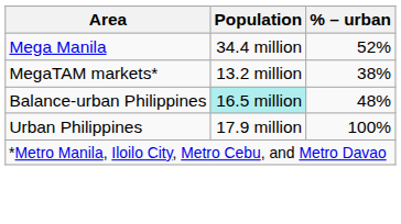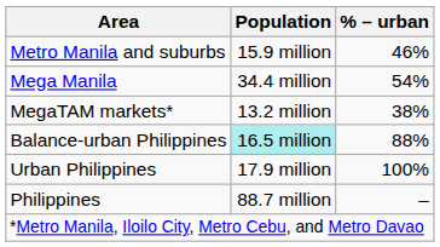+ row: Metro Manila and suburbs | 15.9 million | 46%
Mega Manila | % – urban: 52% -> 54%
Balance-urban Philippines | % – urban: 48% -> 88%
+ row: Philippines | 88.7 million | –
